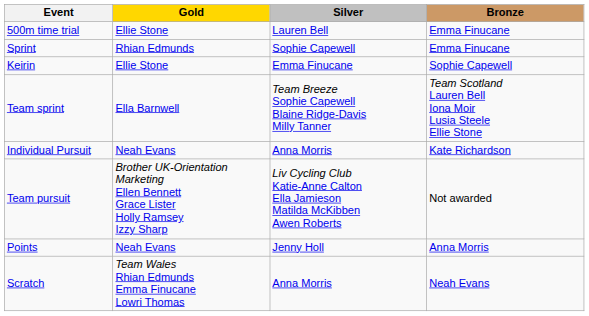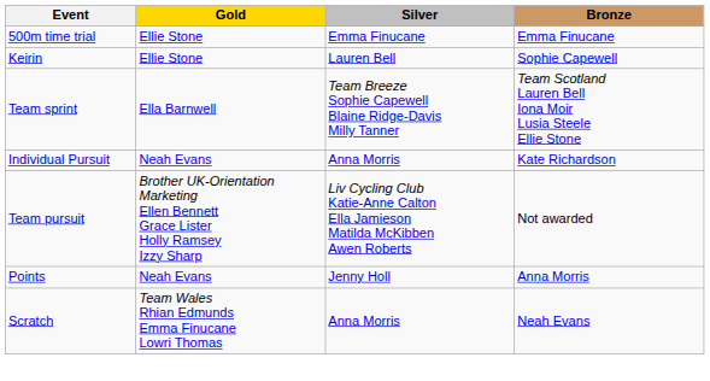500m time trial | Silver: Lauren Bell -> Emma Finucane
- row: Sprint | Rhian Edmunds | Sophie Capewell | Emma Finucane
Keirin | Silver: Emma Finucane -> Lauren Bell
